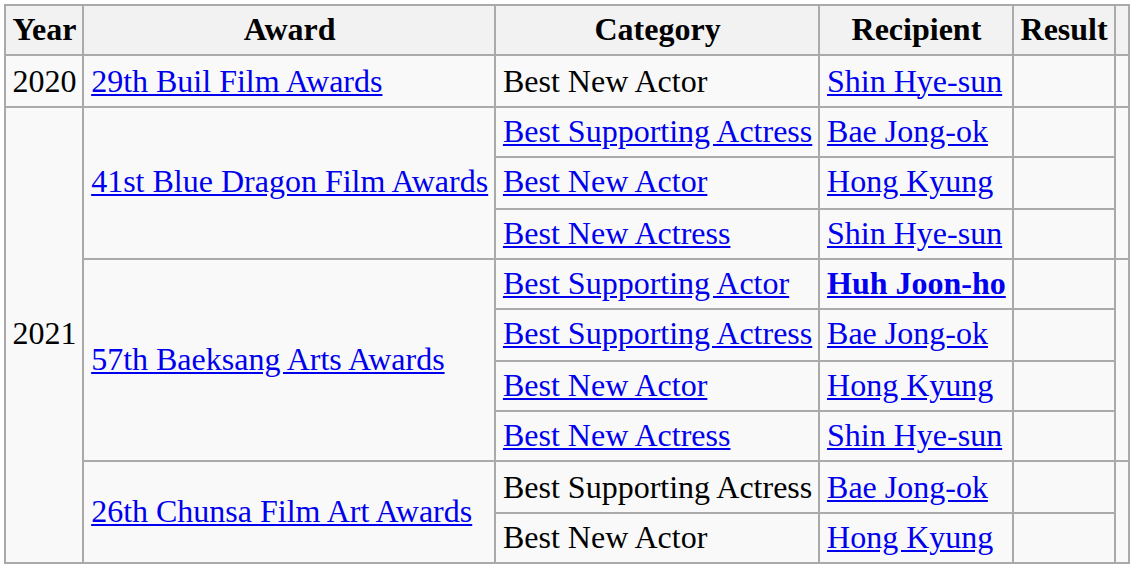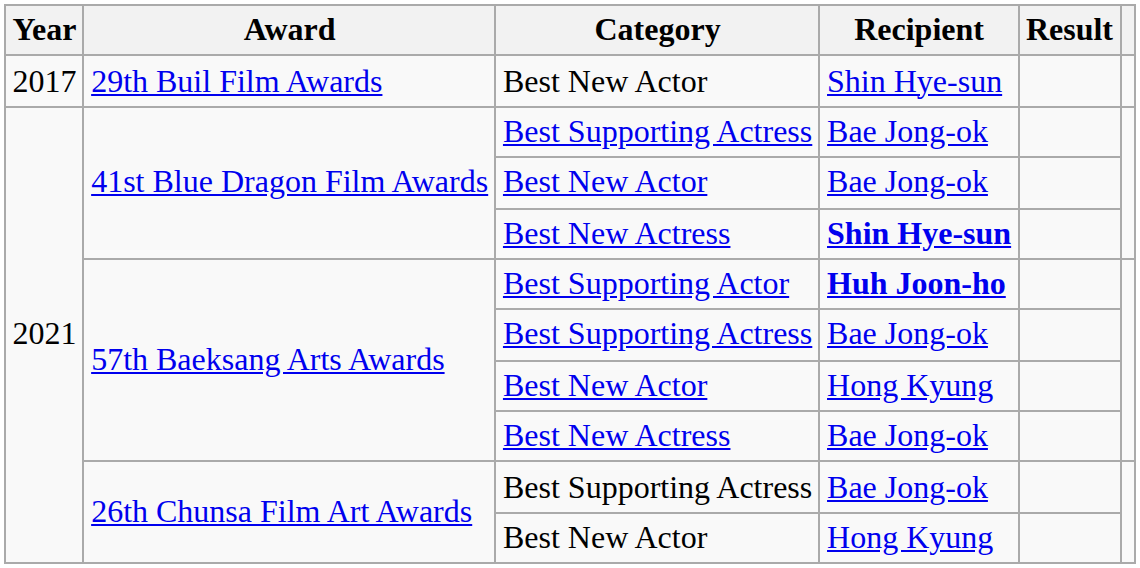29th Buil Film Awards | Year: 2020 -> 2017
41st Blue Dragon Film Awards / Best New Actor | Recipient: Hong Kyung -> Bae Jong-ok
41st Blue Dragon Film Awards / Best New Actress | Recipient: normal -> bold
57th Baeksang Arts Awards / Best New Actress | Recipient: Shin Hye-sun -> Bae Jong-ok
